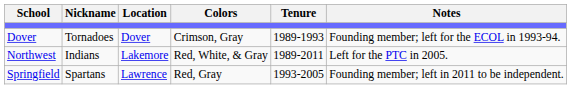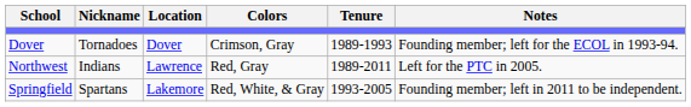Northwest | Location: Lakemore -> Lawrence
Northwest | Colors: Red, White, & Gray -> Red, Gray
Springfield | Location: Lawrence -> Lakemore
Springfield | Colors: Red, Gray -> Red, White, & Gray
